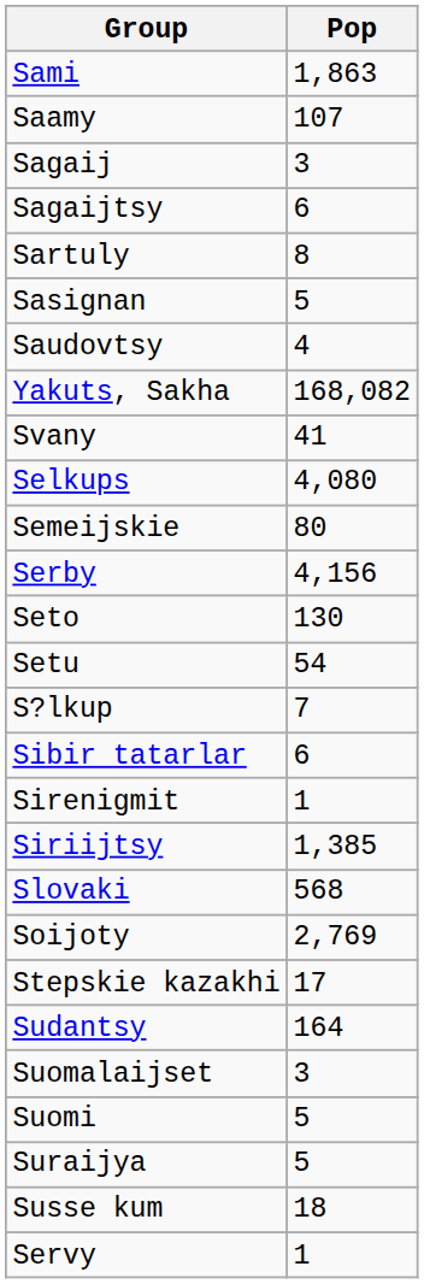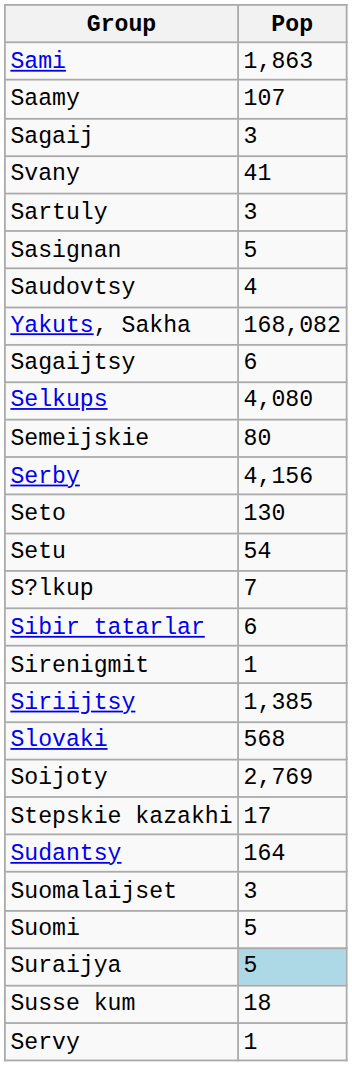rows swapped: Sagaijtsy <-> Svany
Sartuly | Pop: 8 -> 3
Suraijya | Pop: no background -> lightblue background
